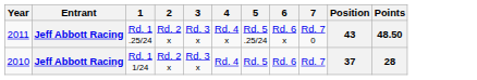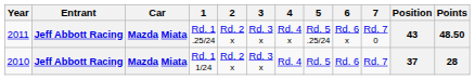+ column: Car | Mazda Miata | Mazda Miata
